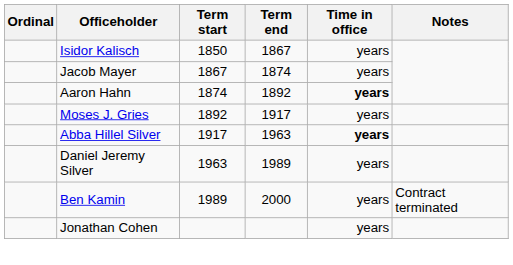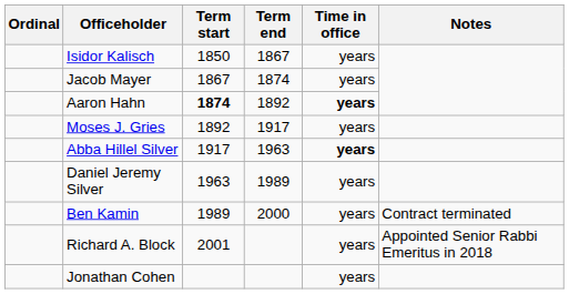Aaron Hahn | Term start: normal -> bold
+ row: Richard A. Block | 2001 | years | Appointed Senior Rabbi Emeritus in 2018
